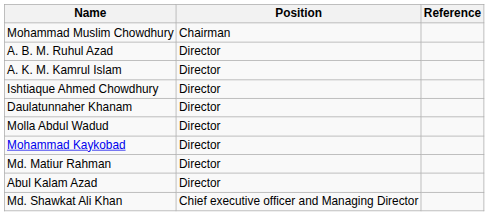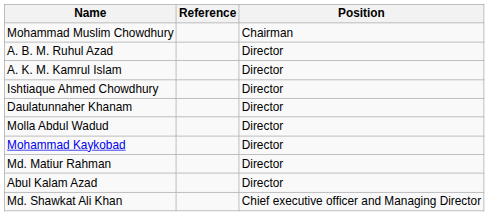columns swapped: Position <-> Reference
